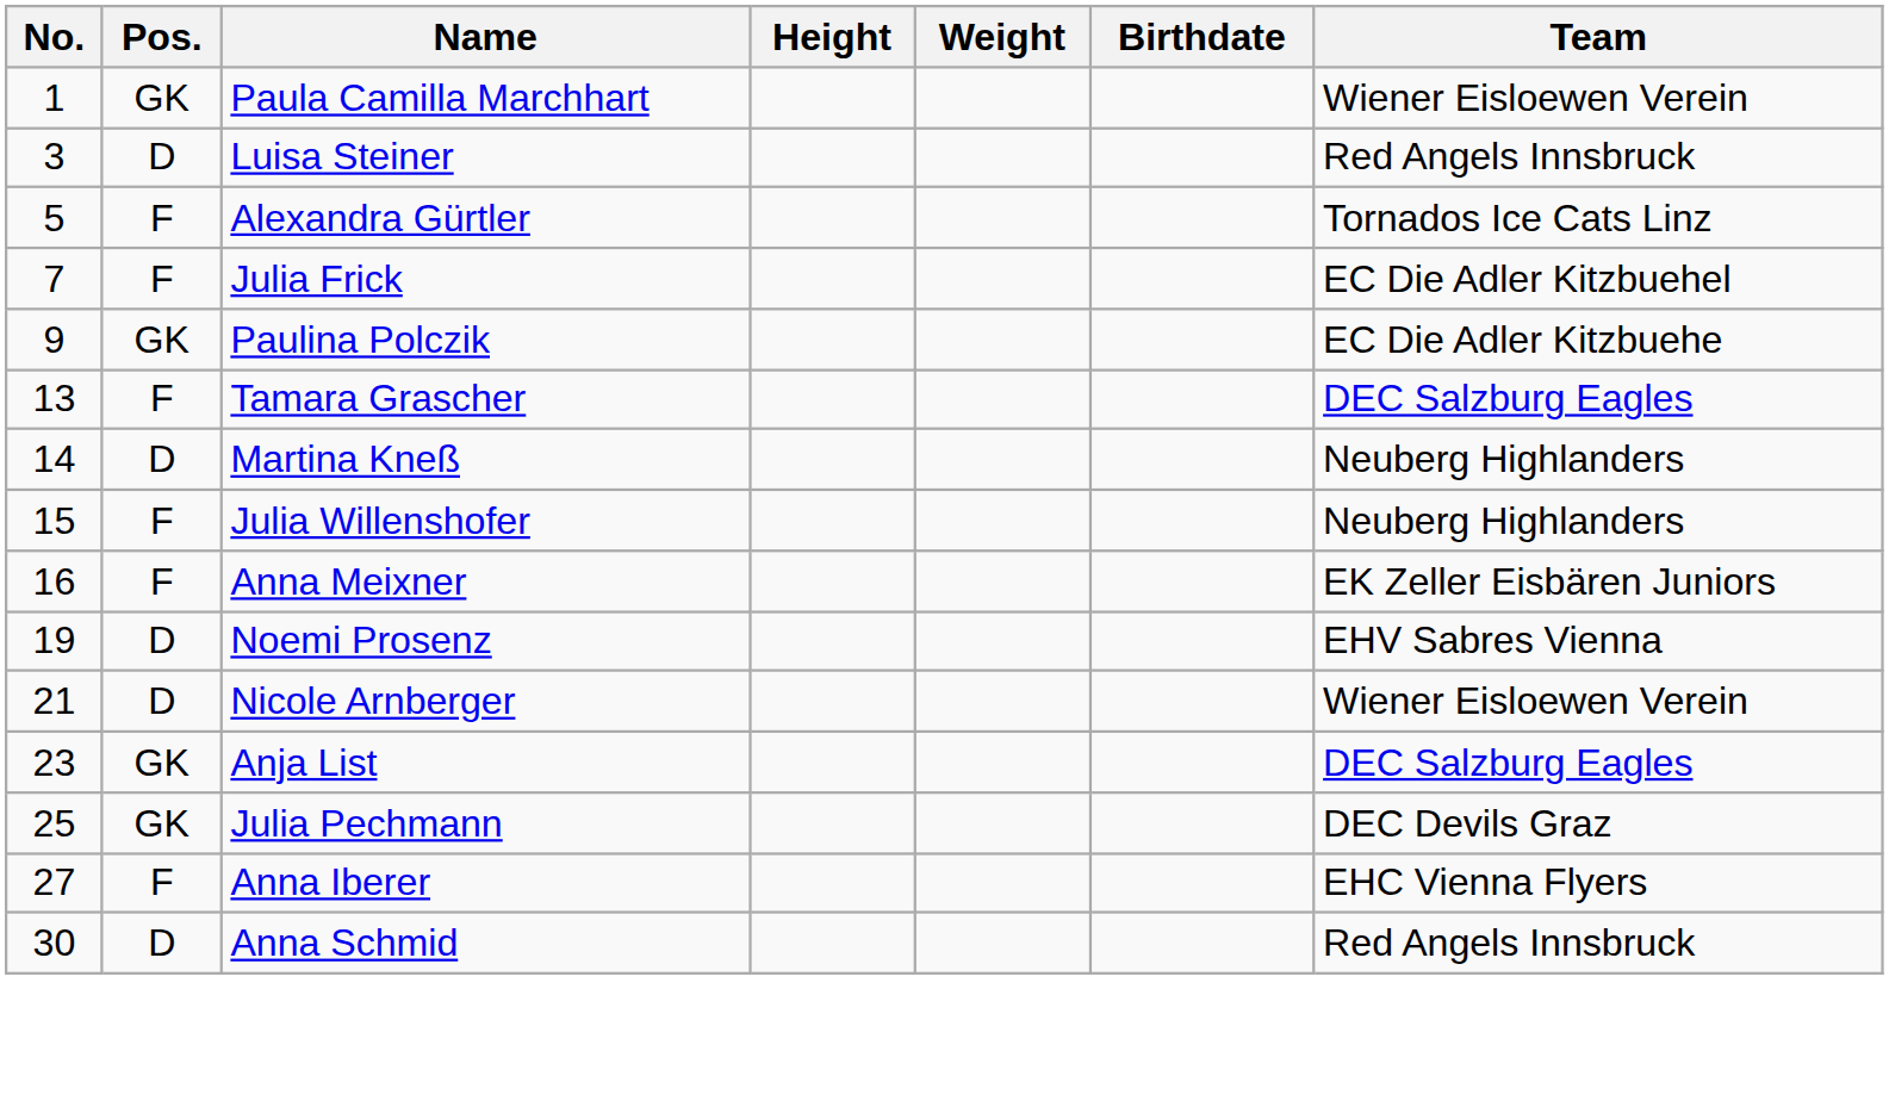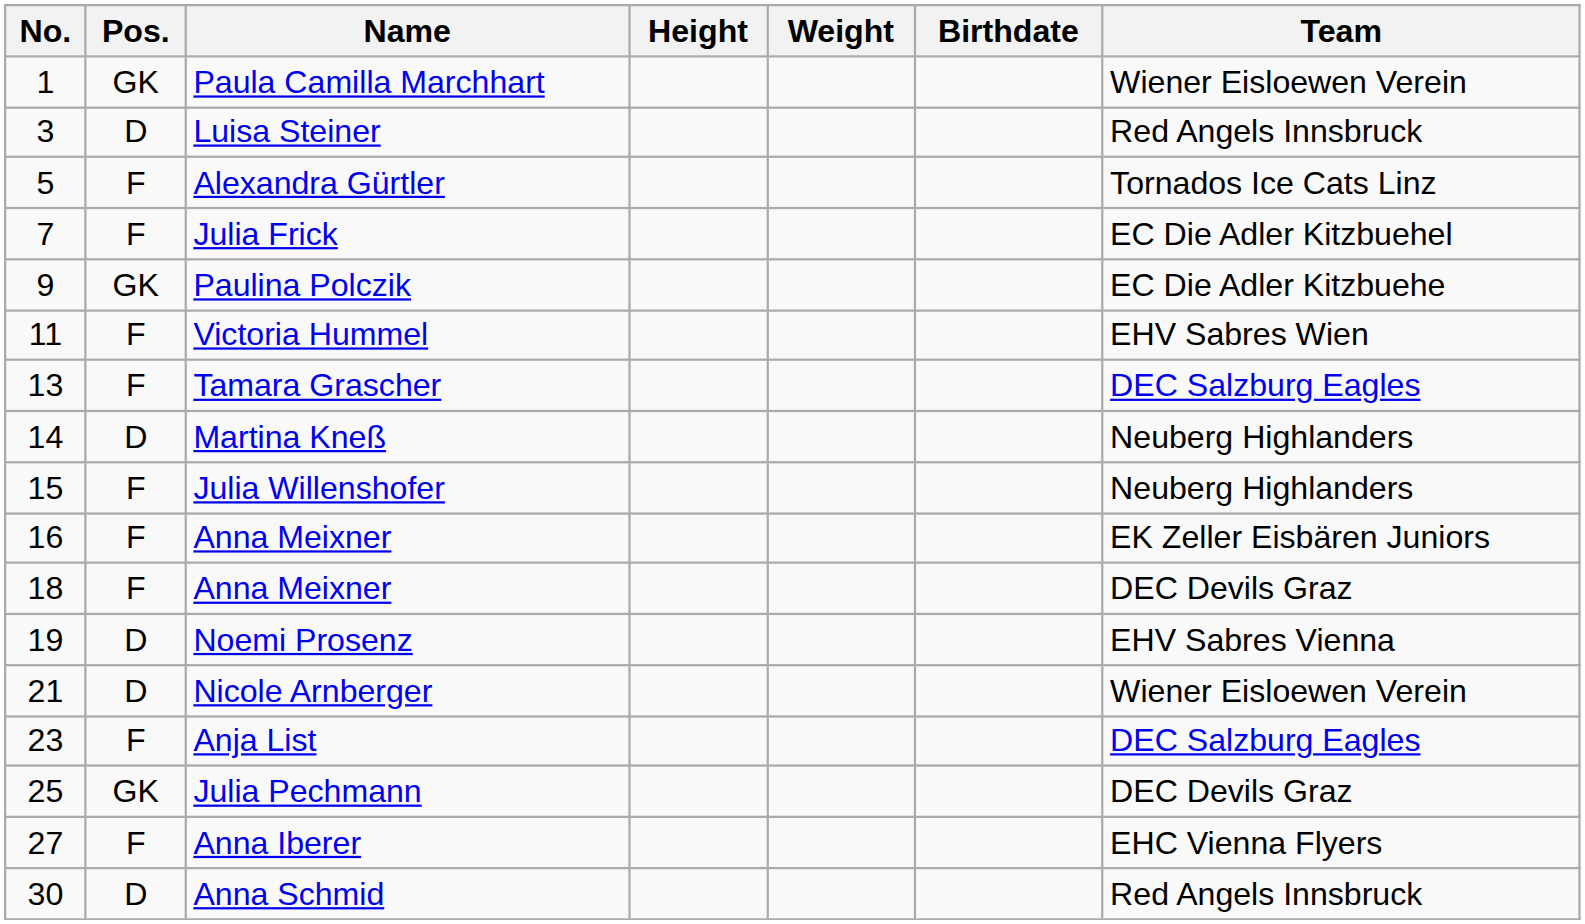+ row: 11 | F | Victoria Hummel | EHV Sabres Wien
+ row: 18 | F | Anna Meixner | DEC Devils Graz
Anja List | Pos.: GK -> F
